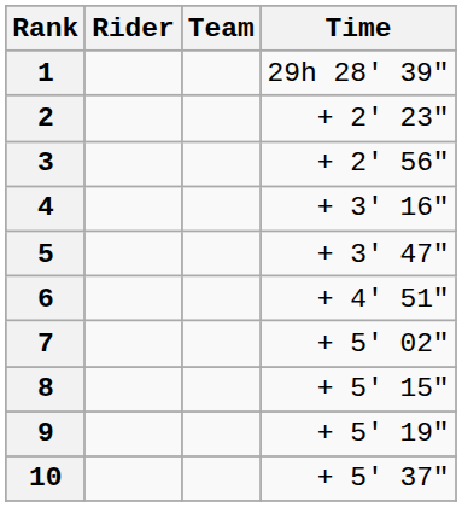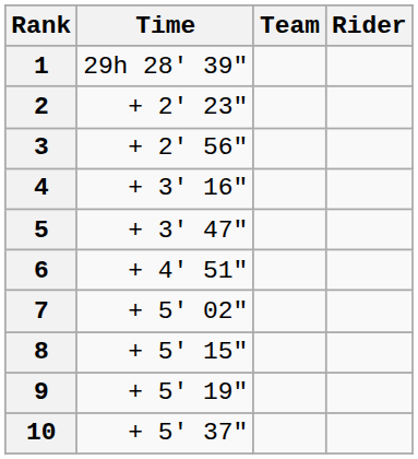columns swapped: Rider <-> Time
